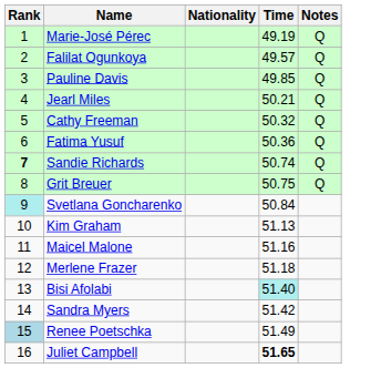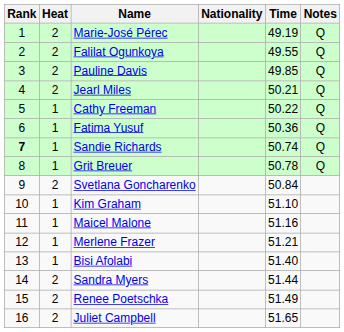+ column: Heat | 2 | 2 | 2 | 2 | 1 | 1 | 1 | 1 | 2 | 1 | 1 | 1 | 1 | 2 | 2 | 2
Falilat Ogunkoya | Time: 49.57 -> 49.55
Cathy Freeman | Time: 50.32 -> 50.22
Grit Breuer | Time: 50.75 -> 50.78
Svetlana Goncharenko | Rank: paleturquoise background -> no background
Kim Graham | Time: 51.13 -> 51.10
Merlene Frazer | Time: 51.18 -> 51.21
Bisi Afolabi | Time: paleturquoise background -> no background
Sandra Myers | Time: 51.42 -> 51.44
Renee Poetschka | Rank: lightblue background -> no background
Juliet Campbell | Time: bold -> normal
